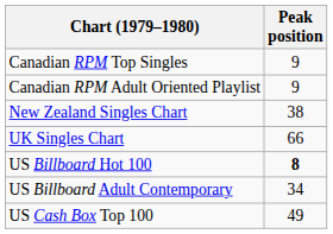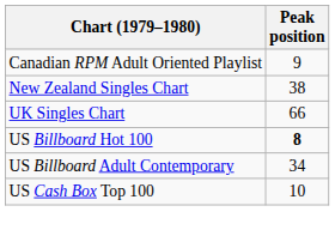- row: Canadian RPM Top Singles | 9
US Cash Box Top 100 | Peak position: 49 -> 10
